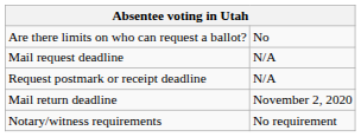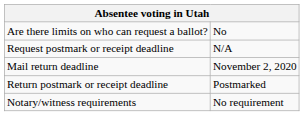- row: Mail request deadline | N/A
+ row: Return postmark or receipt deadline | Postmarked
